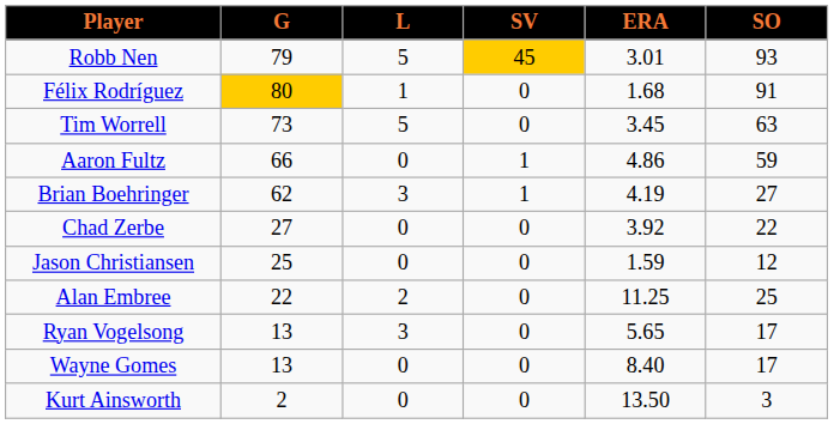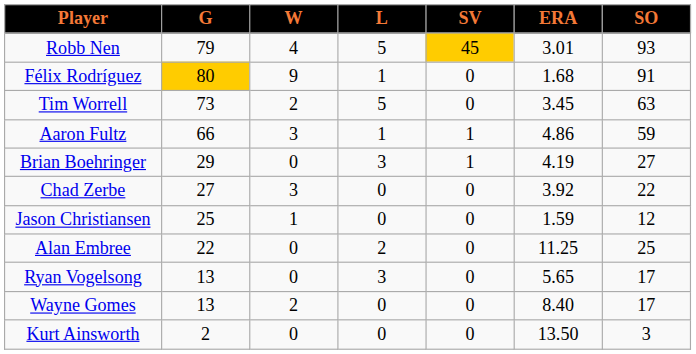+ column: W | 4 | 9 | 2 | 3 | 0 | 3 | 1 | 0 | 0 | 2 | 0
Aaron Fultz | L: 0 -> 1
Brian Boehringer | G: 62 -> 29
